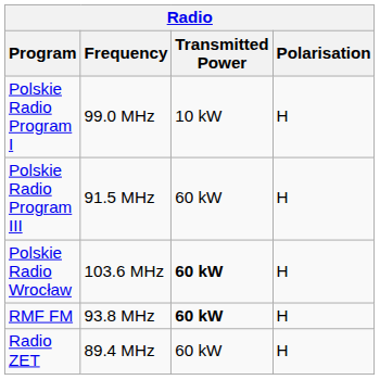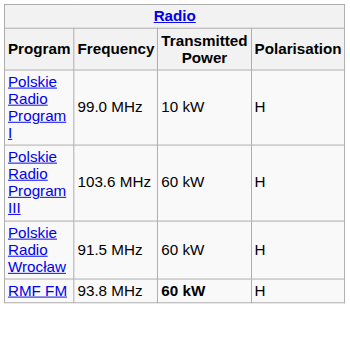Polskie Radio Program III | Frequency: 91.5 MHz -> 103.6 MHz
Polskie Radio Wrocław | Frequency: 103.6 MHz -> 91.5 MHz
Polskie Radio Wrocław | Transmitted Power: bold -> normal
- row: Radio ZET | 89.4 MHz | 60 kW | H
